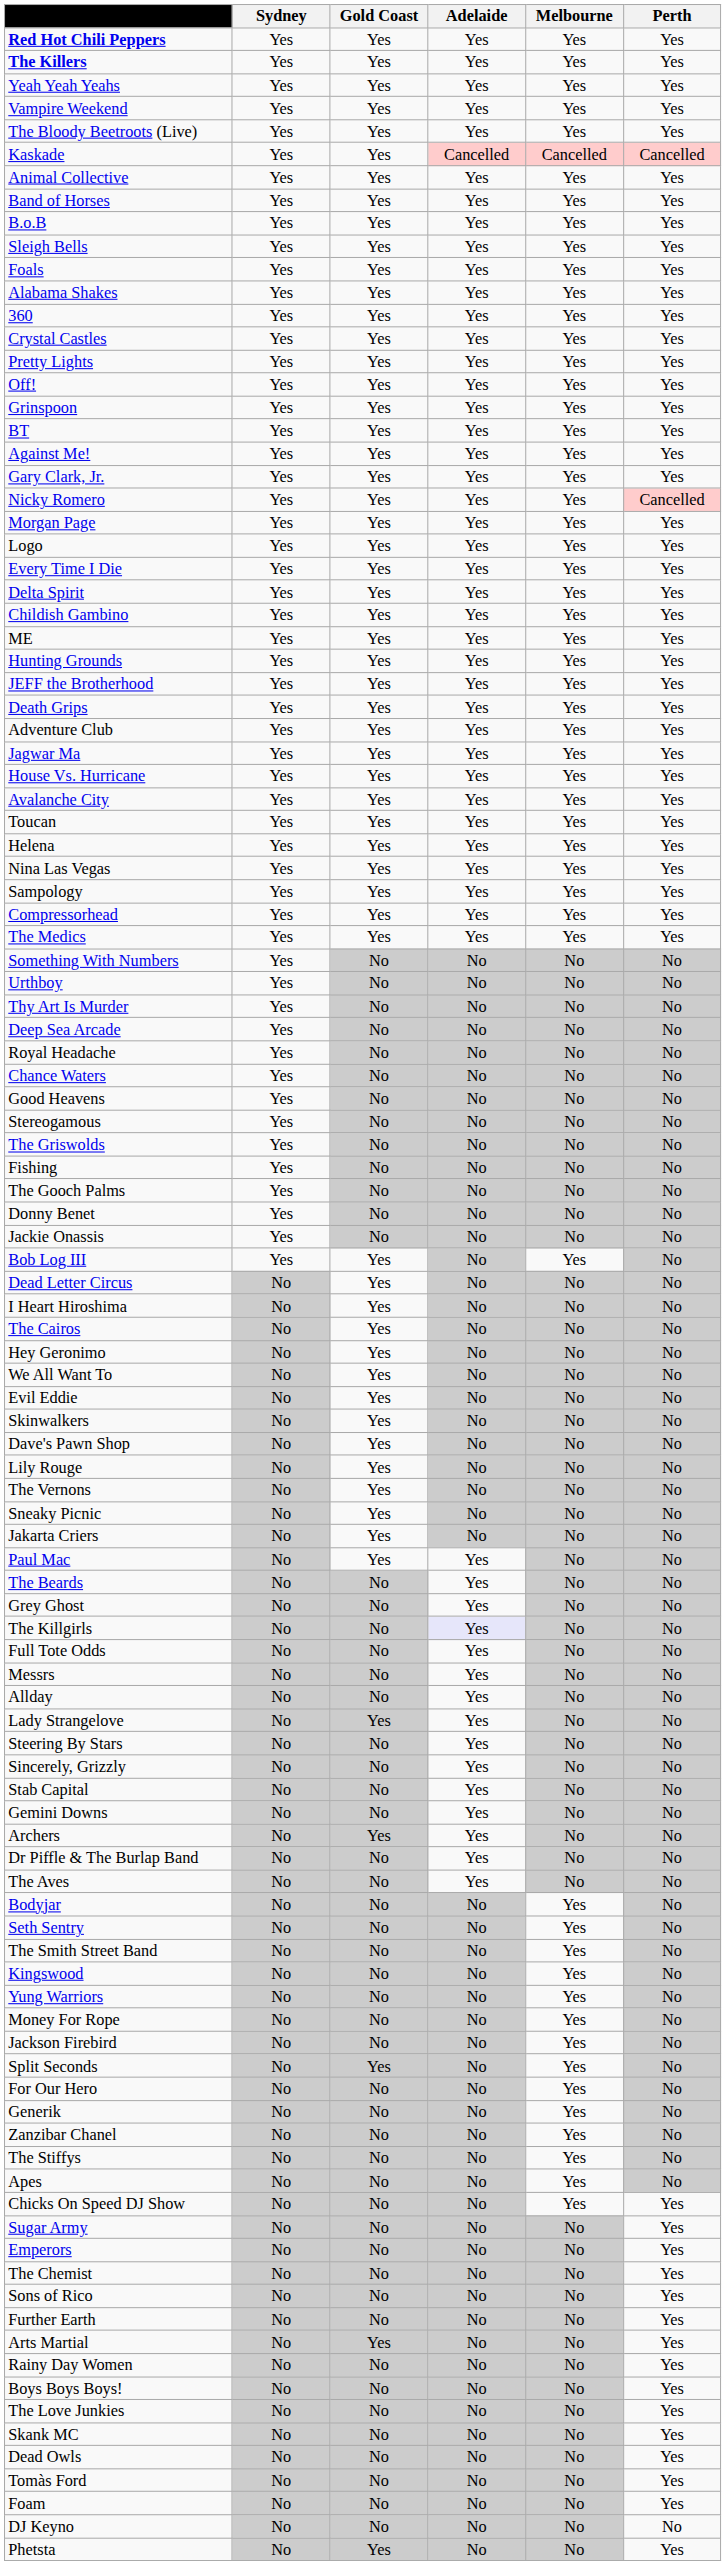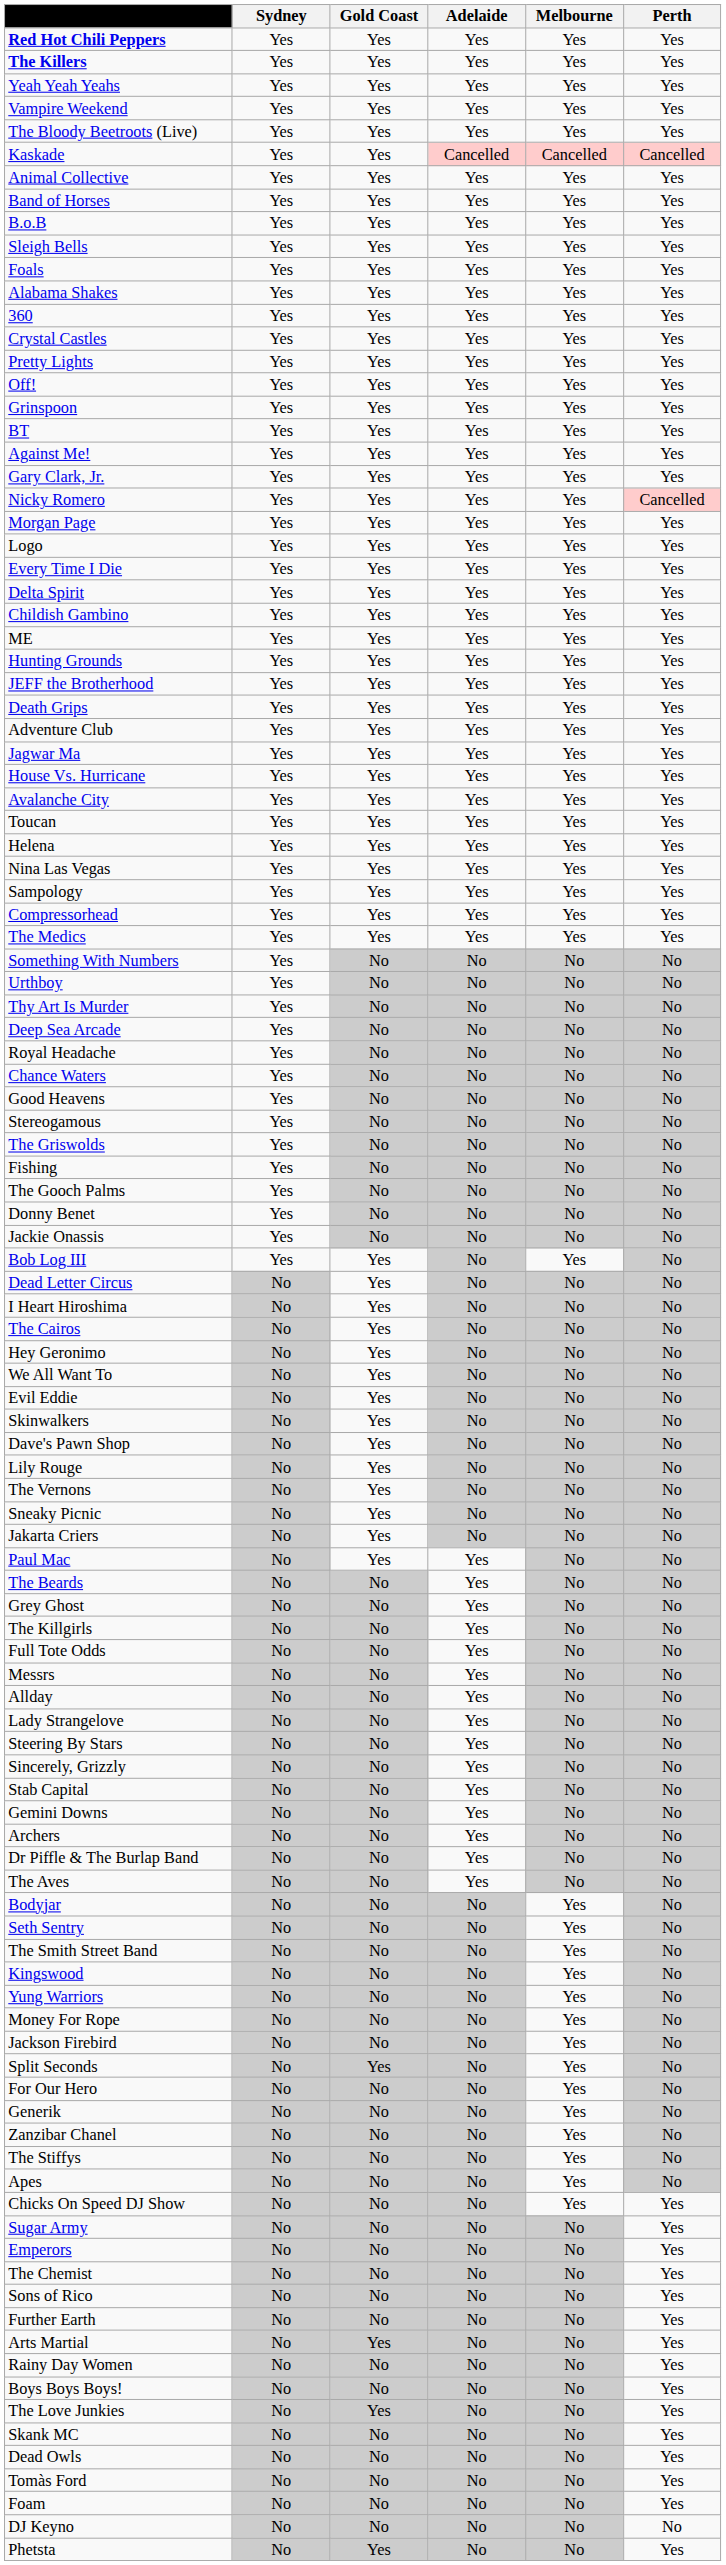The Killgirls | Adelaide: lavender background -> no background
Lady Strangelove | Gold Coast: Yes -> No
Archers | Gold Coast: Yes -> No
The Love Junkies | Gold Coast: No -> Yes
